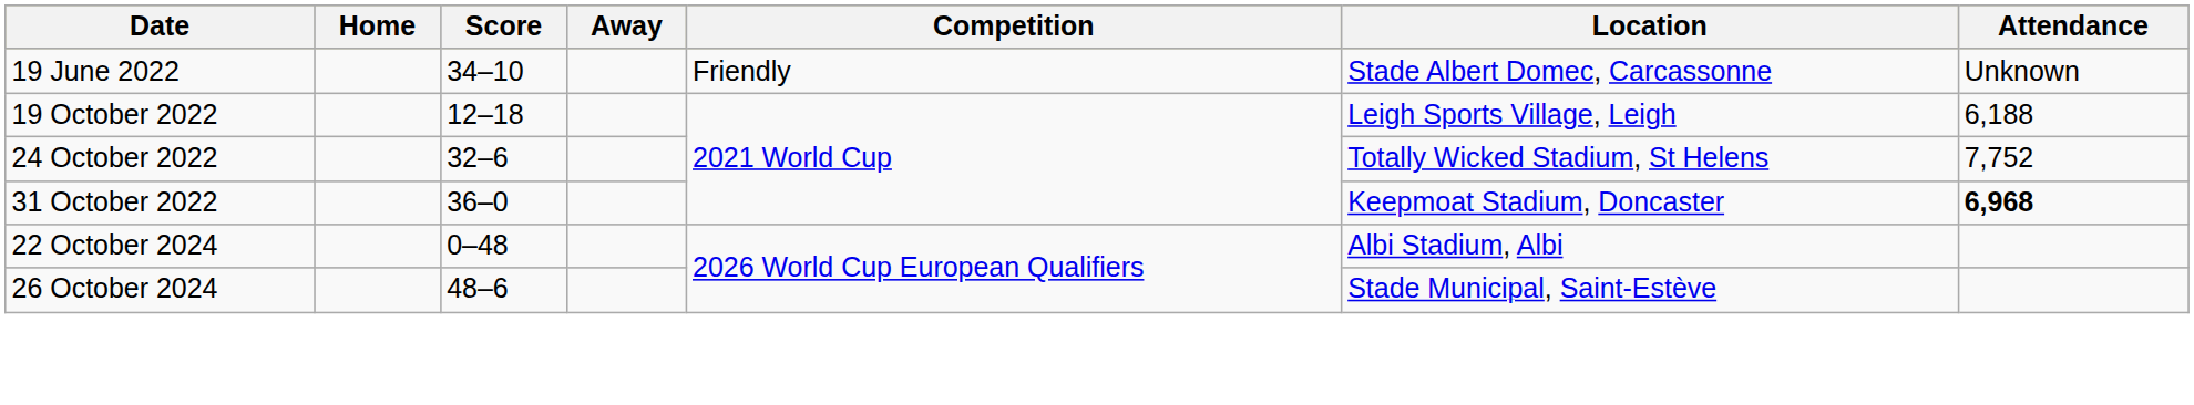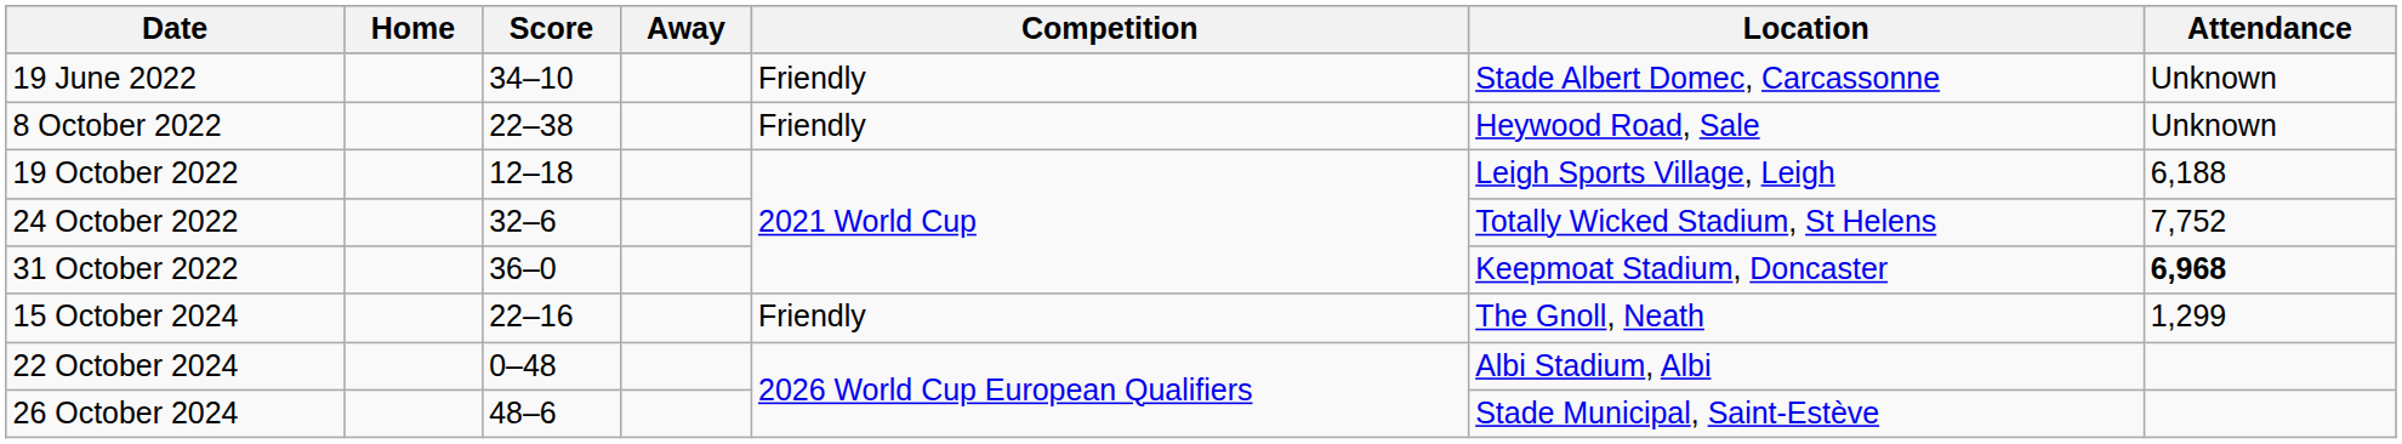+ row: 8 October 2022 | 22–38 | Friendly | Heywood Road, Sale | Unknown
+ row: 15 October 2024 | 22–16 | Friendly | The Gnoll, Neath | 1,299
